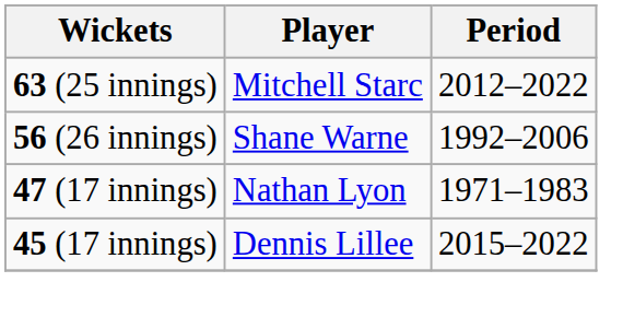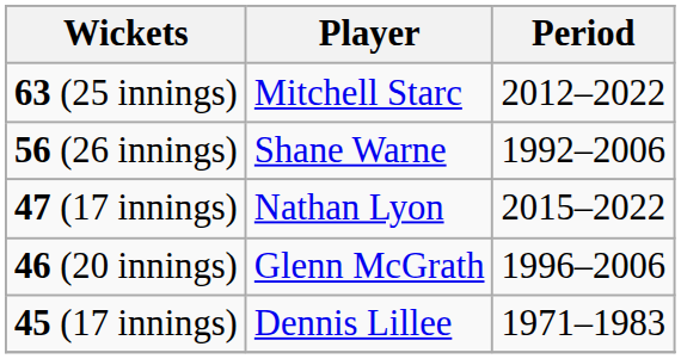47 (17 innings) | Period: 1971–1983 -> 2015–2022
+ row: 46 (20 innings) | Glenn McGrath | 1996–2006
45 (17 innings) | Period: 2015–2022 -> 1971–1983
